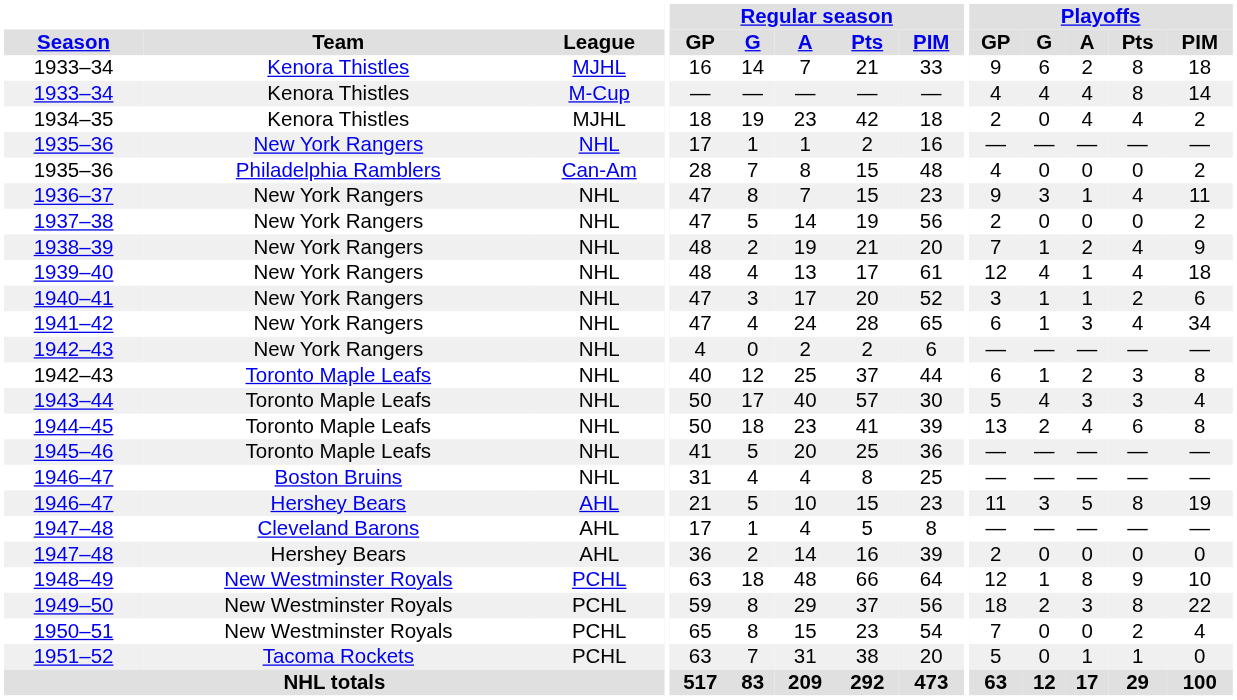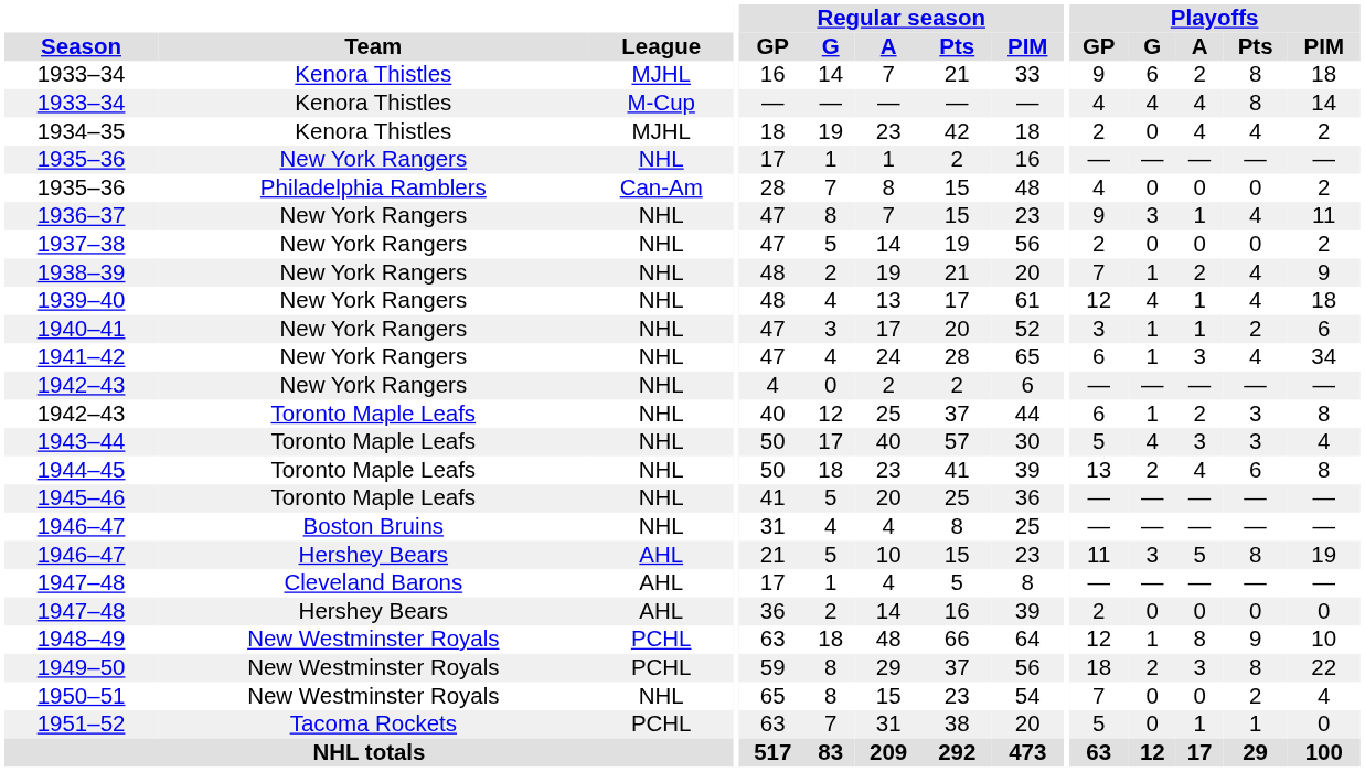1950–51 | League: PCHL -> NHL
